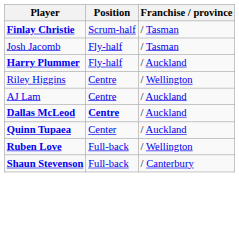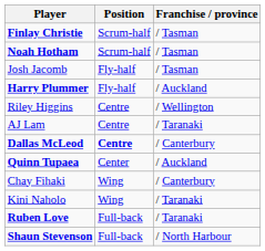+ row: Noah Hotham | Scrum-half | / Tasman
AJ Lam | Franchise / province: / Auckland -> / Taranaki
Dallas McLeod | Franchise / province: / Auckland -> / Canterbury
+ row: Chay Fihaki | Wing | / Canterbury
+ row: Kini Naholo | Wing | / Taranaki
Ruben Love | Franchise / province: / Wellington -> / Taranaki
Shaun Stevenson | Franchise / province: / Canterbury -> / North Harbour
